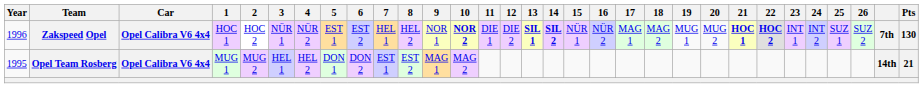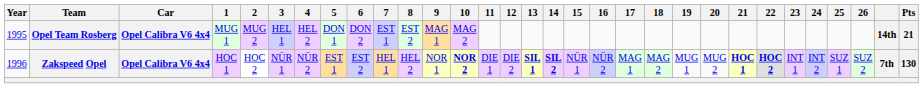rows swapped: Opel Team Rosberg <-> Zakspeed Opel
